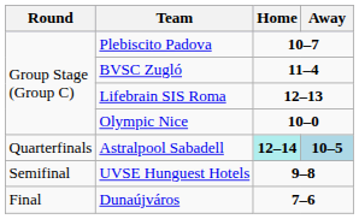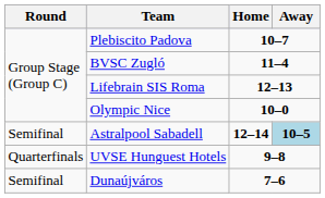Astralpool Sabadell | Round: Quarterfinals -> Semifinal
Astralpool Sabadell | Home: paleturquoise background -> no background
UVSE Hunguest Hotels | Round: Semifinal -> Quarterfinals
Dunaújváros | Round: Final -> Semifinal
